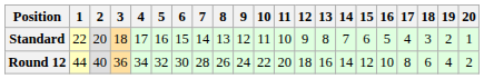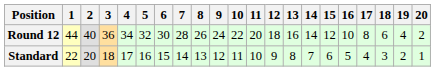rows swapped: Standard <-> Round 12
